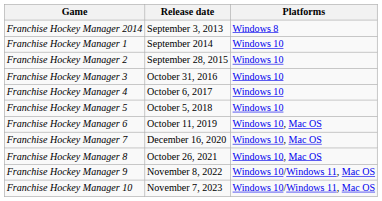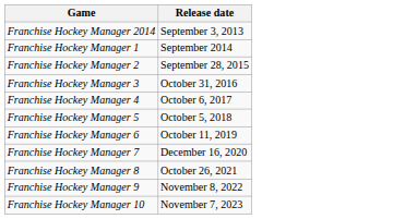- column: Platforms | Windows 8 | Windows 10 | Windows 10 | Windows 10 | Windows 10 | Windows 10 | Windows 10, Mac OS | Windows 10, Mac OS | Windows 10, Mac OS | Windows 10/Windows 11, Mac OS | Windows 10/Windows 11, Mac OS
